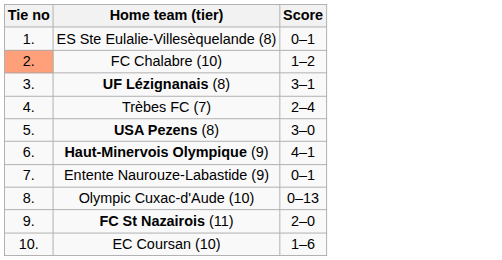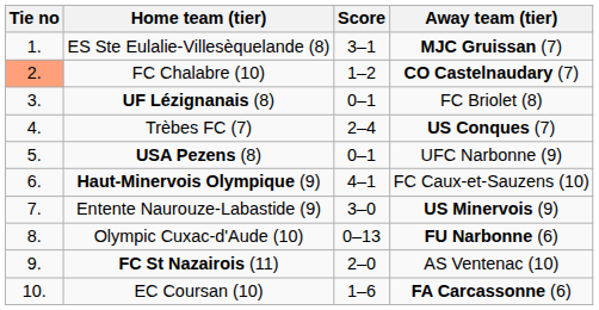+ column: Away team (tier) | MJC Gruissan (7) | CO Castelnaudary (7) | FC Briolet (8) | US Conques (7) | UFC Narbonne (9) | FC Caux-et-Sauzens (10) | US Minervois (9) | FU Narbonne (6) | AS Ventenac (10) | FA Carcassonne (6)
ES Ste Eulalie-Villesèquelande (8) | Score: 0–1 -> 3–1
UF Lézignanais (8) | Score: 3–1 -> 0–1
USA Pezens (8) | Score: 3–0 -> 0–1
Entente Naurouze-Labastide (9) | Score: 0–1 -> 3–0
